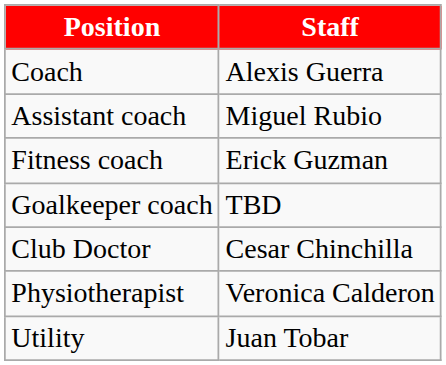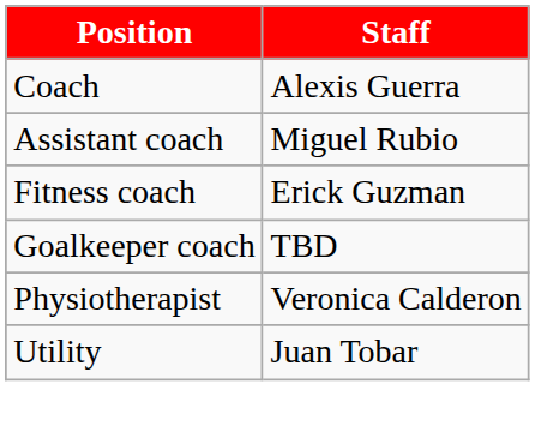- row: Club Doctor | Cesar Chinchilla
